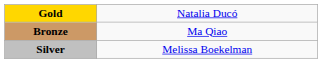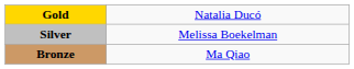rows swapped: Silver <-> Bronze
